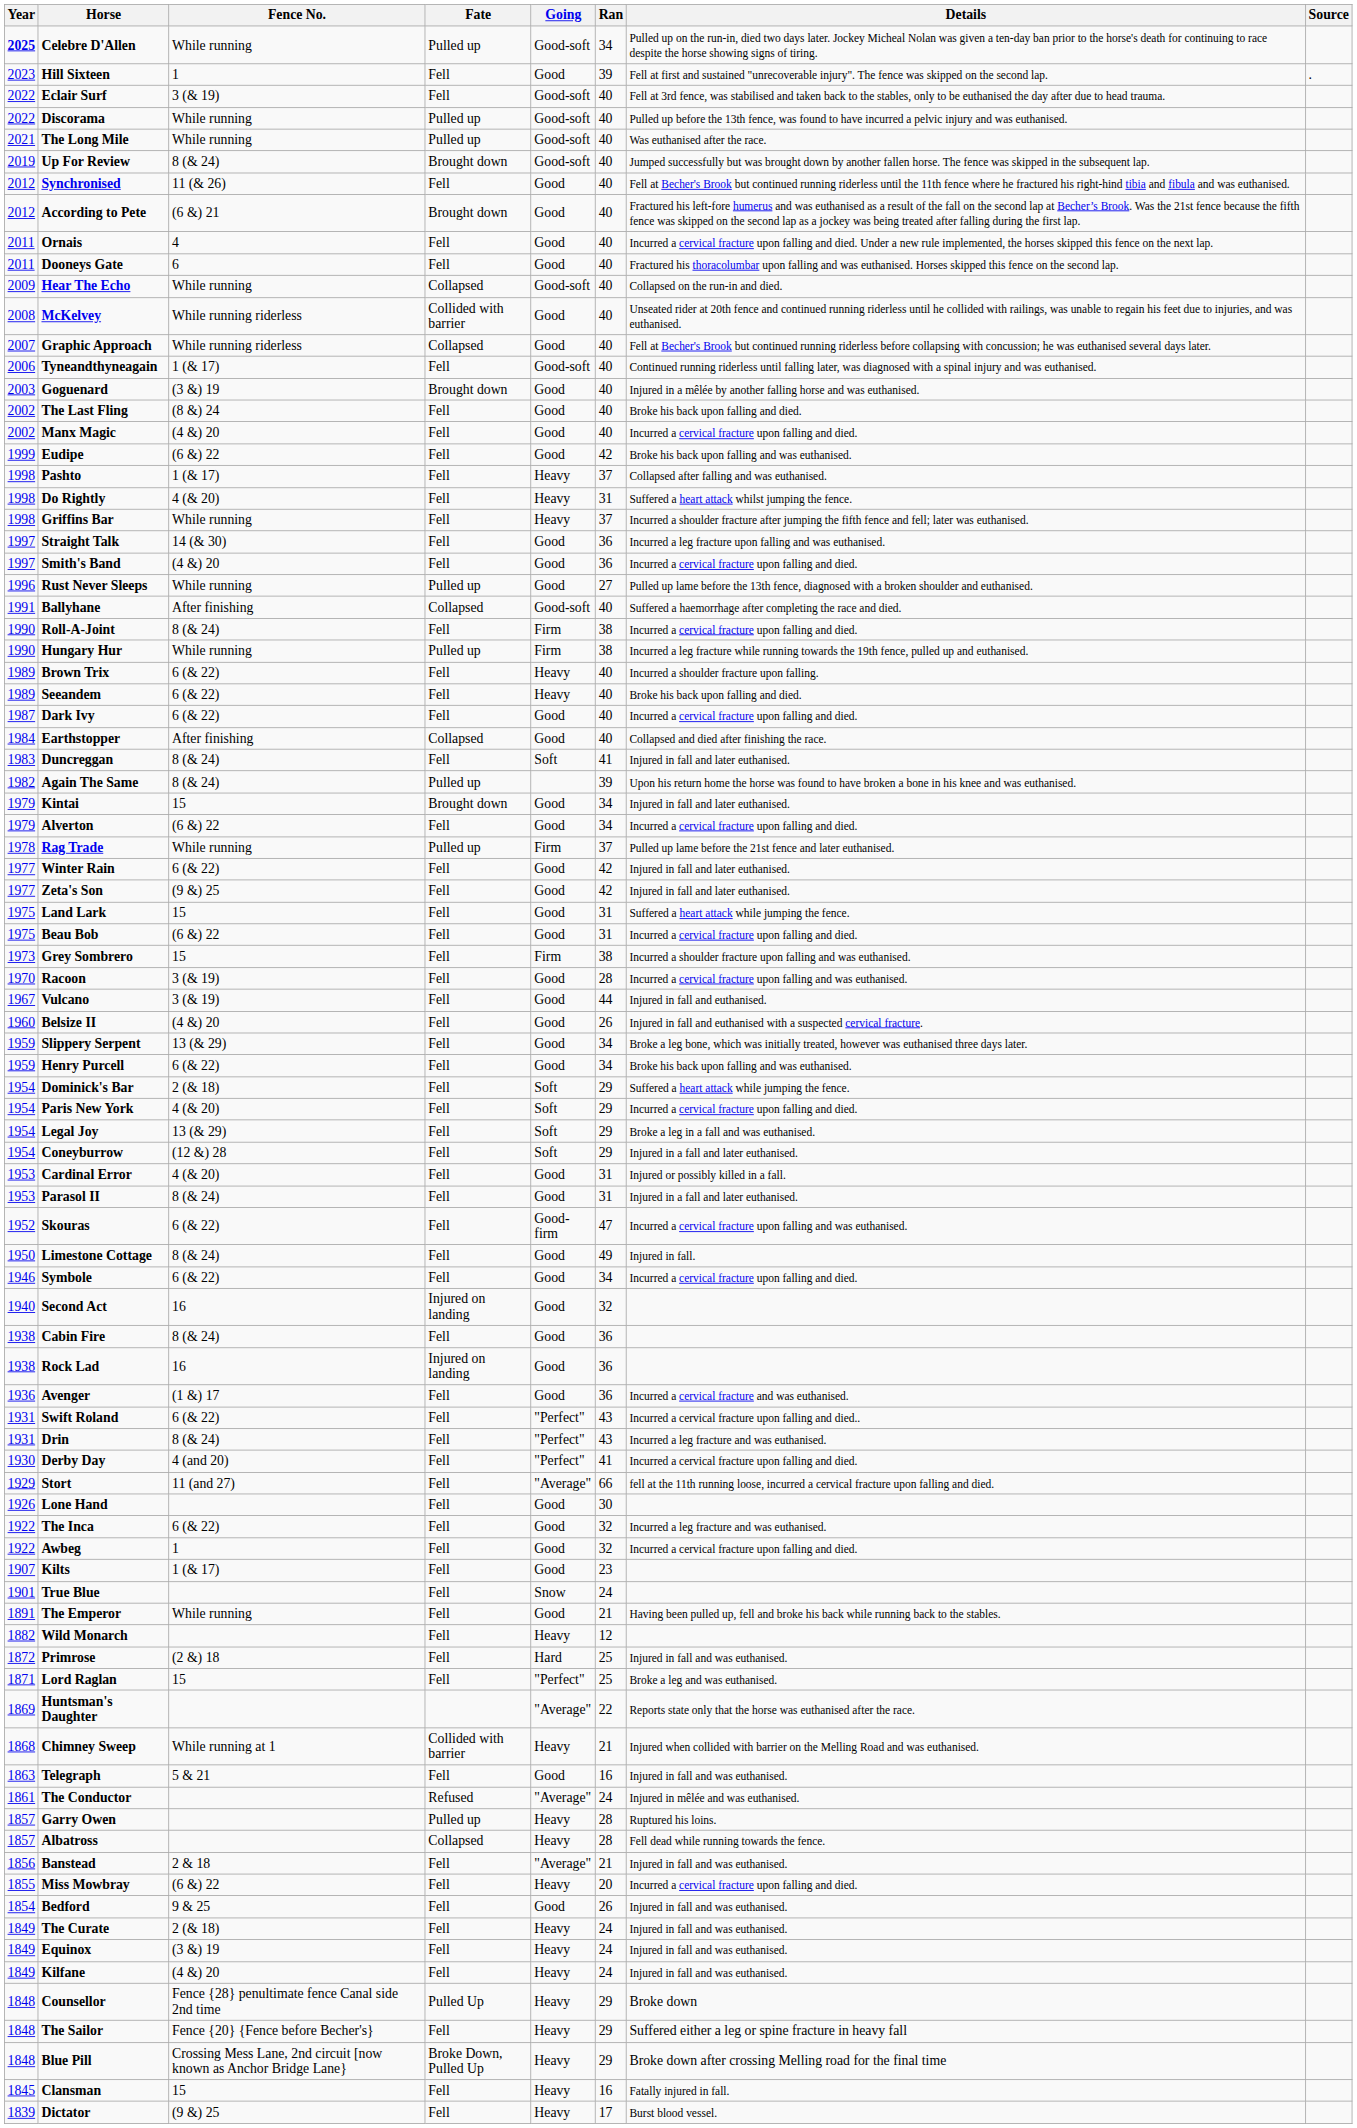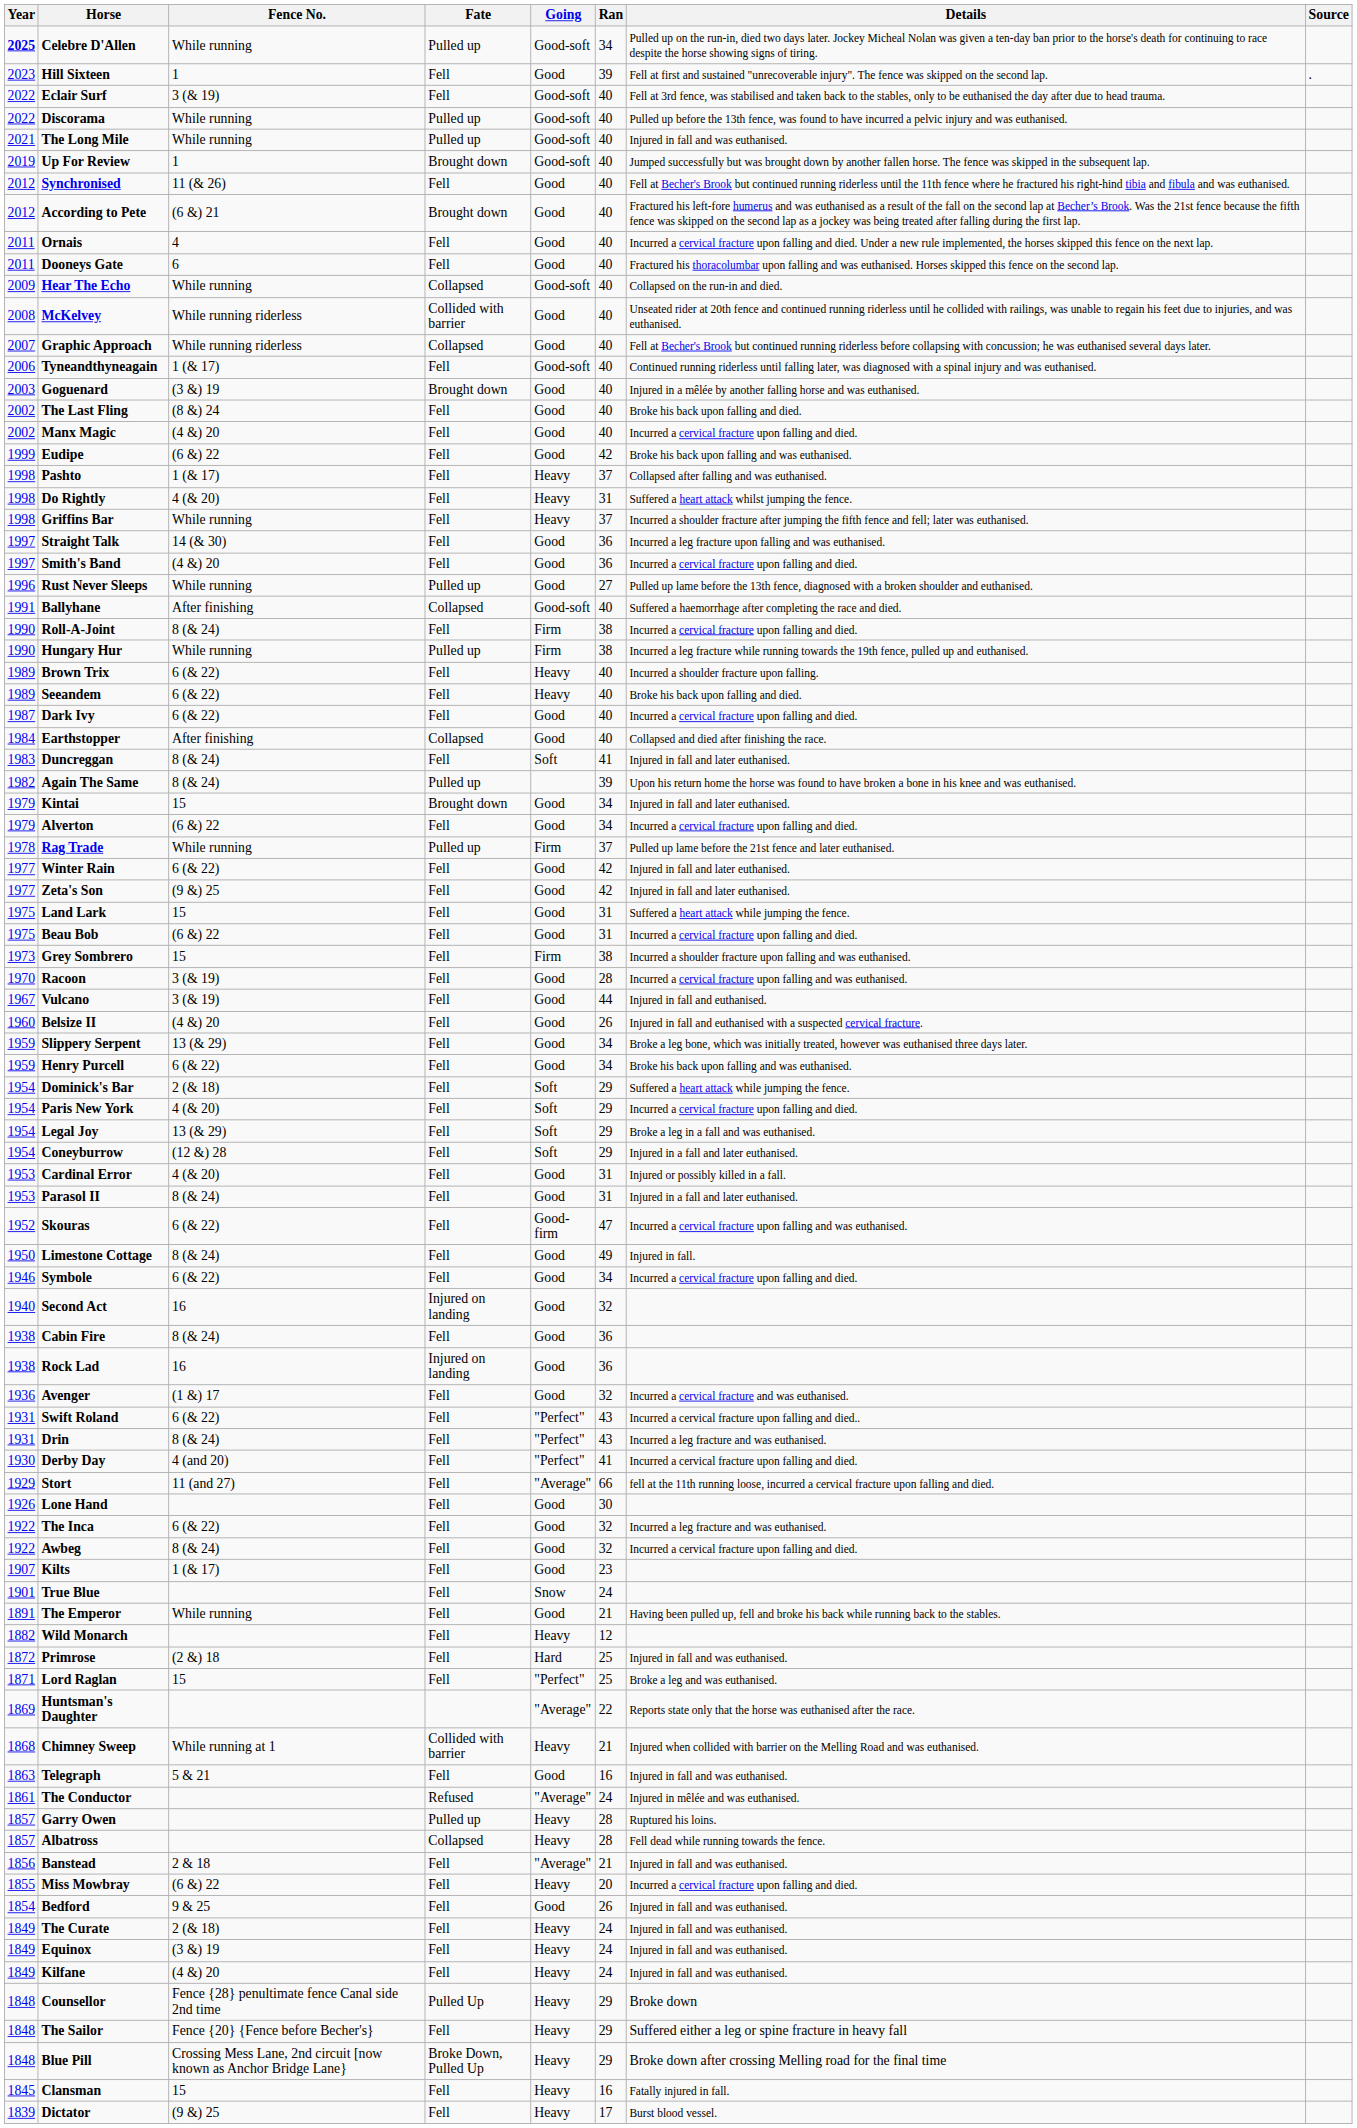The Long Mile | Details: Was euthanised after the race. -> Injured in fall and was euthanised.
Up For Review | Fence No.: 8 (& 24) -> 1
Avenger | Ran: 36 -> 32
Awbeg | Fence No.: 1 -> 8 (& 24)
